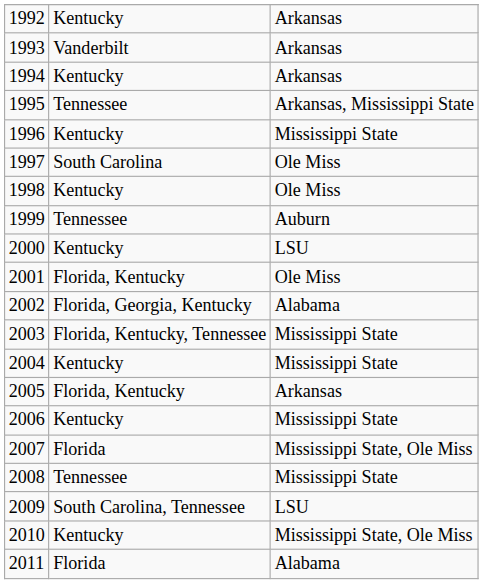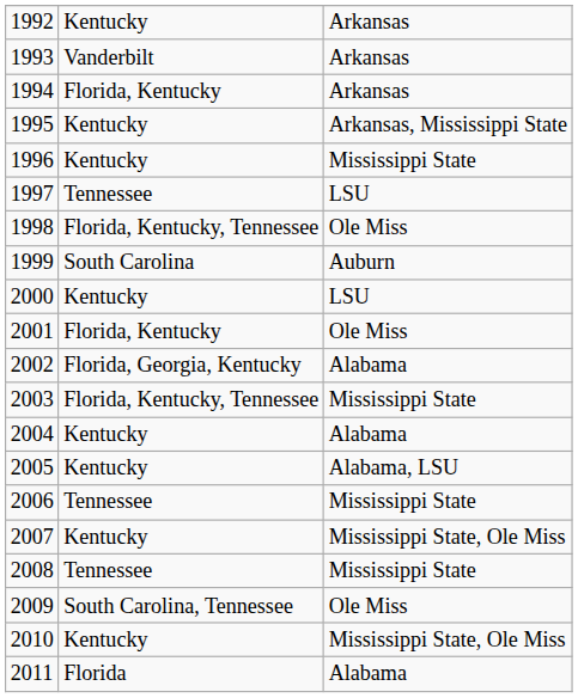1994 | column 2: Kentucky -> Florida, Kentucky
1995 | column 2: Tennessee -> Kentucky
1997 | column 2: South Carolina -> Tennessee
1997 | column 3: Ole Miss -> LSU
1998 | column 2: Kentucky -> Florida, Kentucky, Tennessee
1999 | column 2: Tennessee -> South Carolina
2004 | column 3: Mississippi State -> Alabama
2005 | column 2: Florida, Kentucky -> Kentucky
2005 | column 3: Arkansas -> Alabama, LSU
2006 | column 2: Kentucky -> Tennessee
2007 | column 2: Florida -> Kentucky
2009 | column 3: LSU -> Ole Miss
